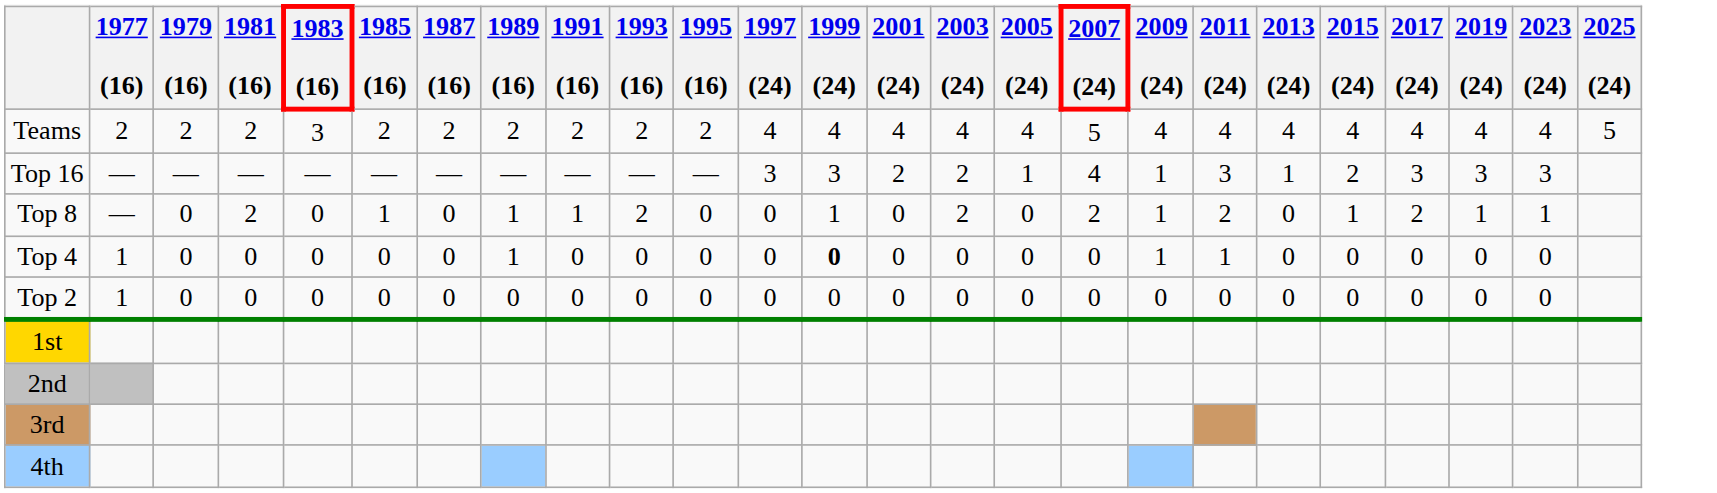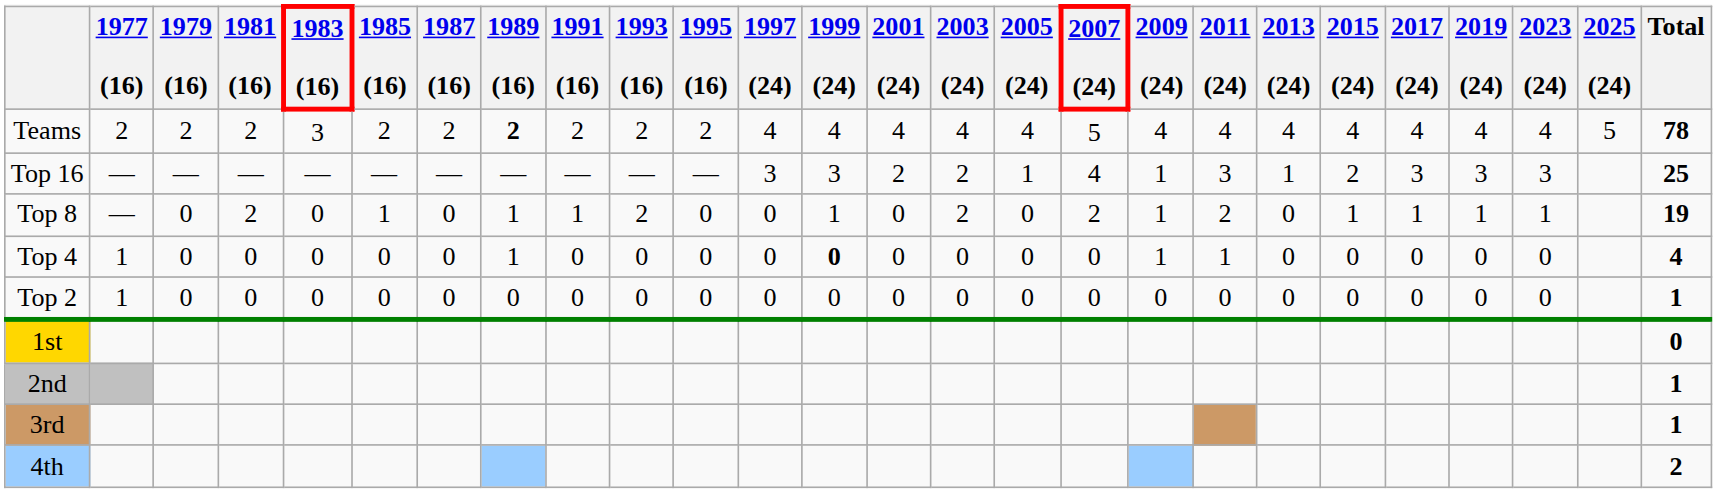+ column: Total | 78 | 25 | 19 | 4 | 1 | 0 | 1 | 1 | 2
Teams | 1989 (16): normal -> bold
Top 8 | 2017 (24): 2 -> 1
